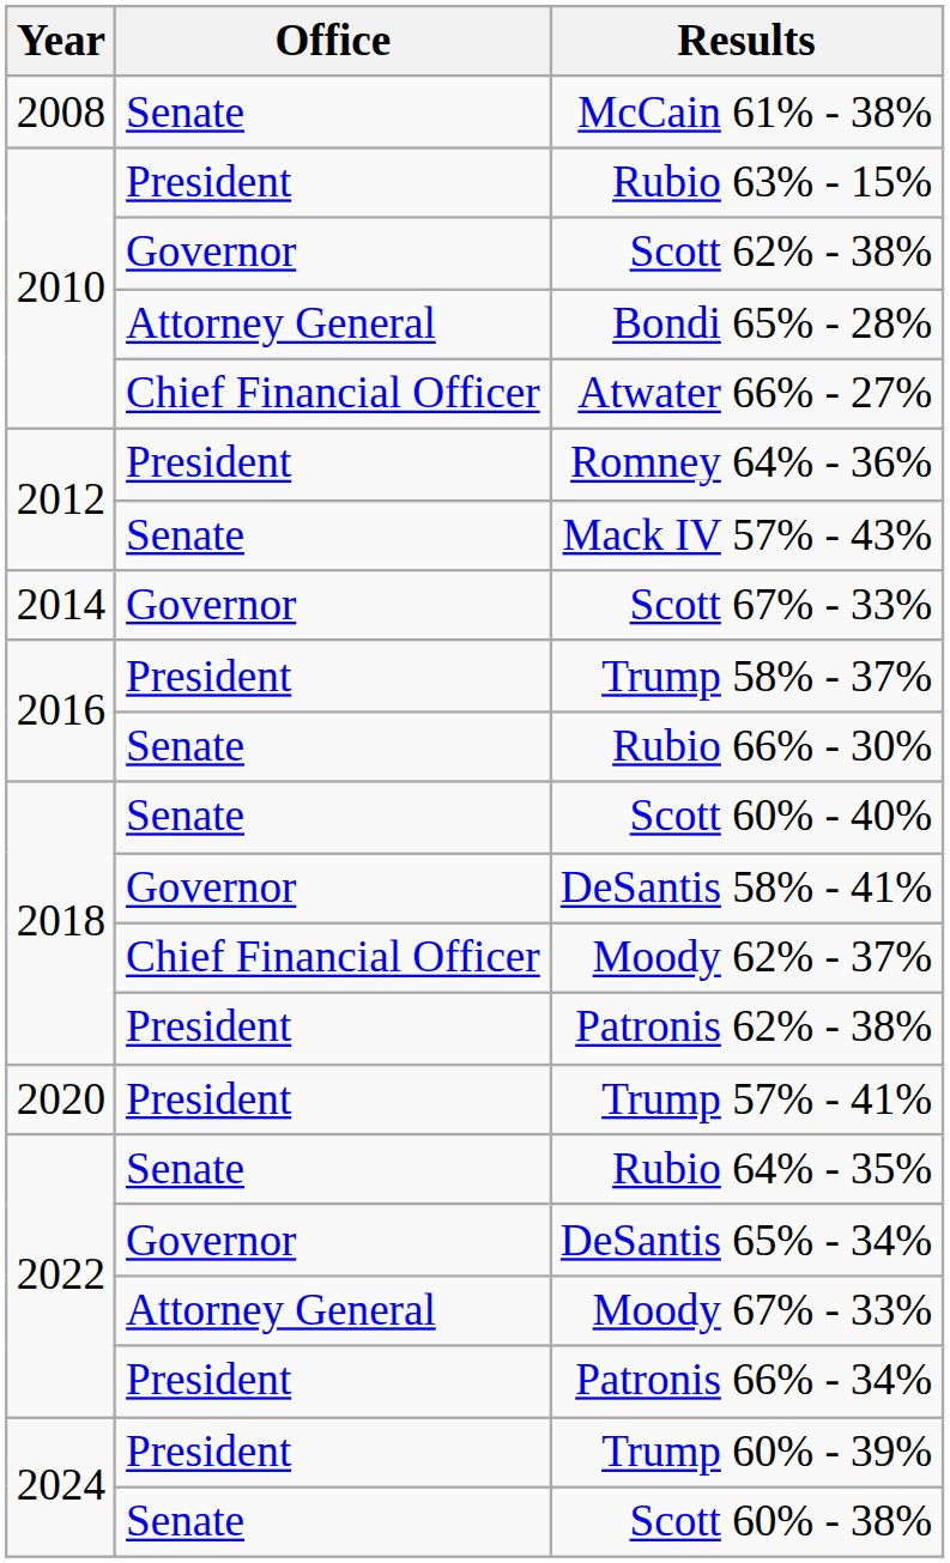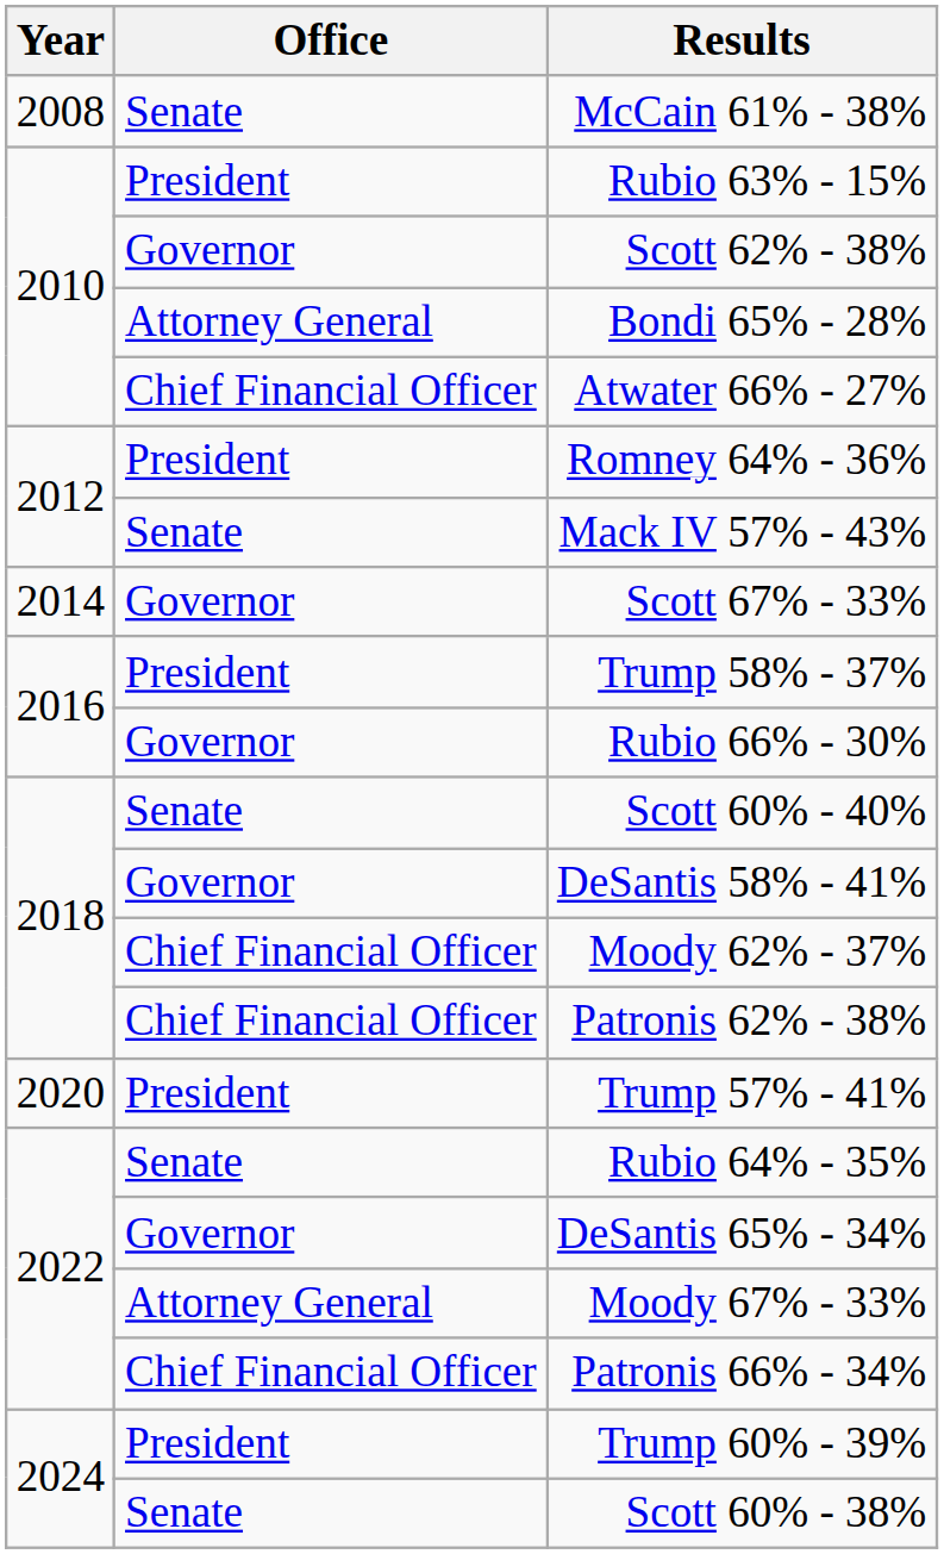Rubio 66% - 30% | Office: Senate -> Governor
Patronis 62% - 38% | Office: President -> Chief Financial Officer
Patronis 66% - 34% | Office: President -> Chief Financial Officer
